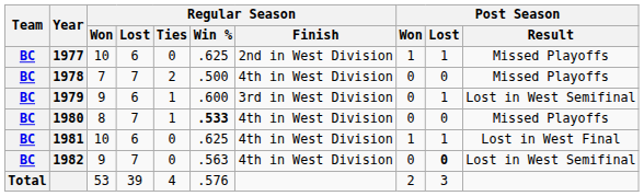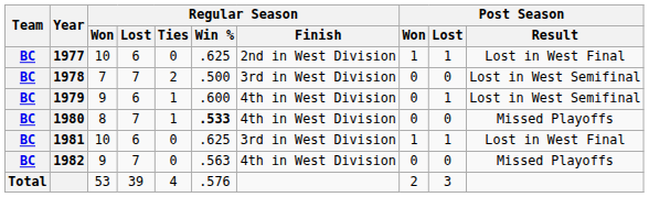1977 | Post Season / Result: Missed Playoffs -> Lost in West Final
1978 | Regular Season / Finish: 4th in West Division -> 3rd in West Division
1978 | Post Season / Result: Missed Playoffs -> Lost in West Semifinal
1979 | Regular Season / Finish: 3rd in West Division -> 4th in West Division
1981 | Regular Season / Finish: 4th in West Division -> 3rd in West Division
1982 | Post Season / Lost: bold -> normal
1982 | Post Season / Result: Lost in West Semifinal -> Missed Playoffs
